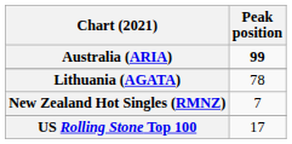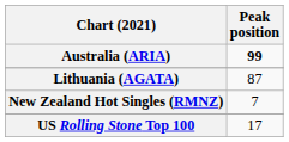Lithuania (AGATA) | Peak position: 78 -> 87
